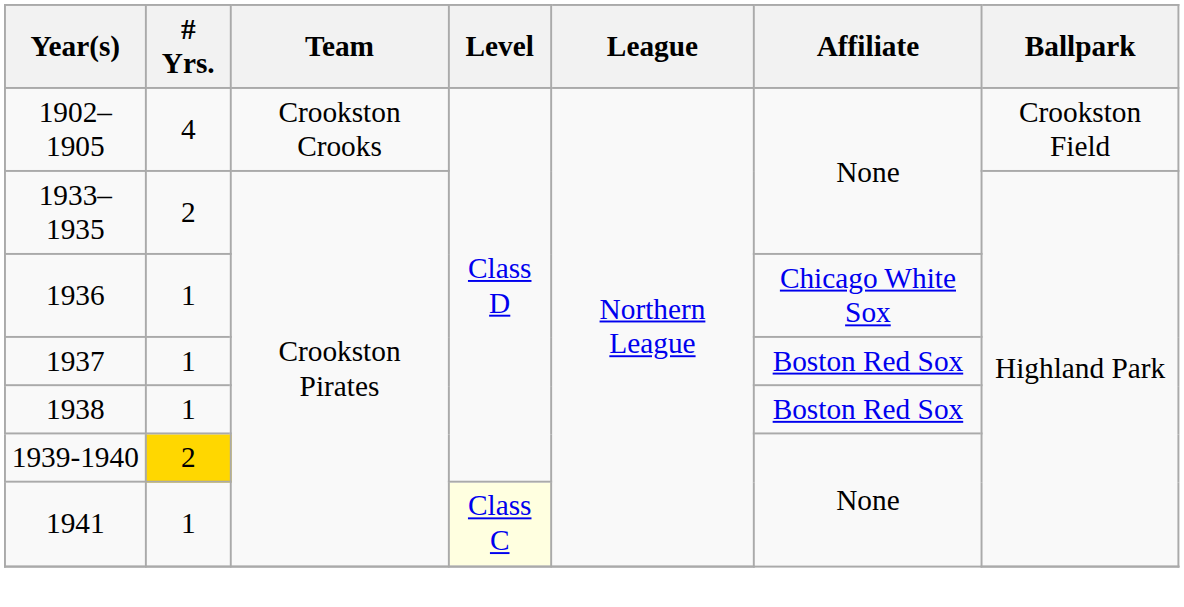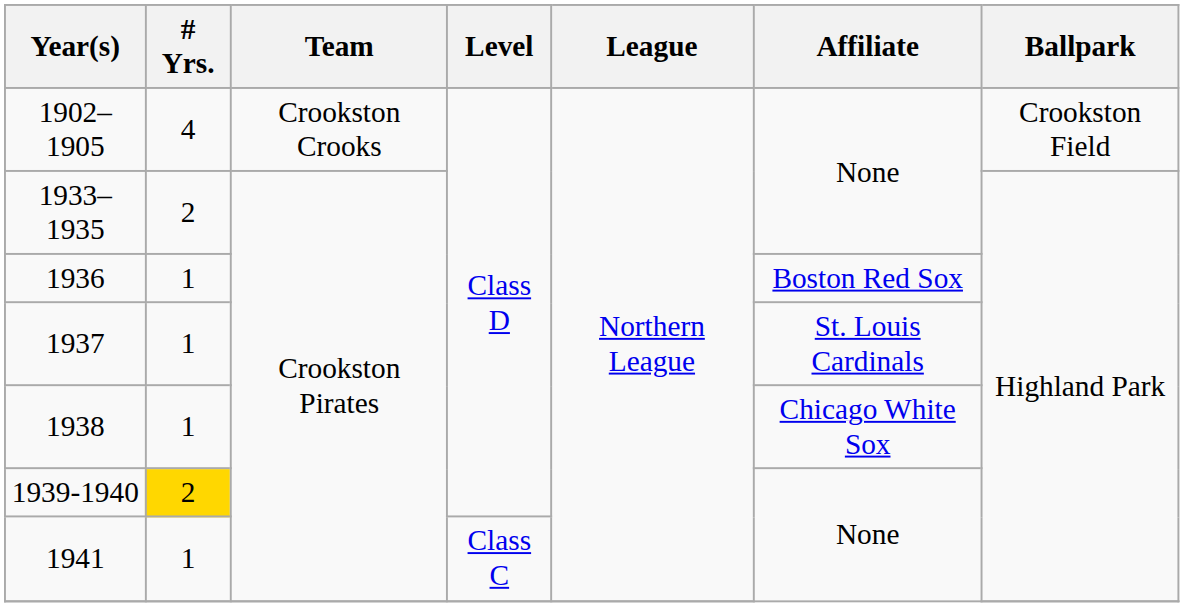1936 | Affiliate: Chicago White Sox -> Boston Red Sox
1937 | Affiliate: Boston Red Sox -> St. Louis Cardinals
1938 | Affiliate: Boston Red Sox -> Chicago White Sox
1941 | Level: lightyellow background -> no background
